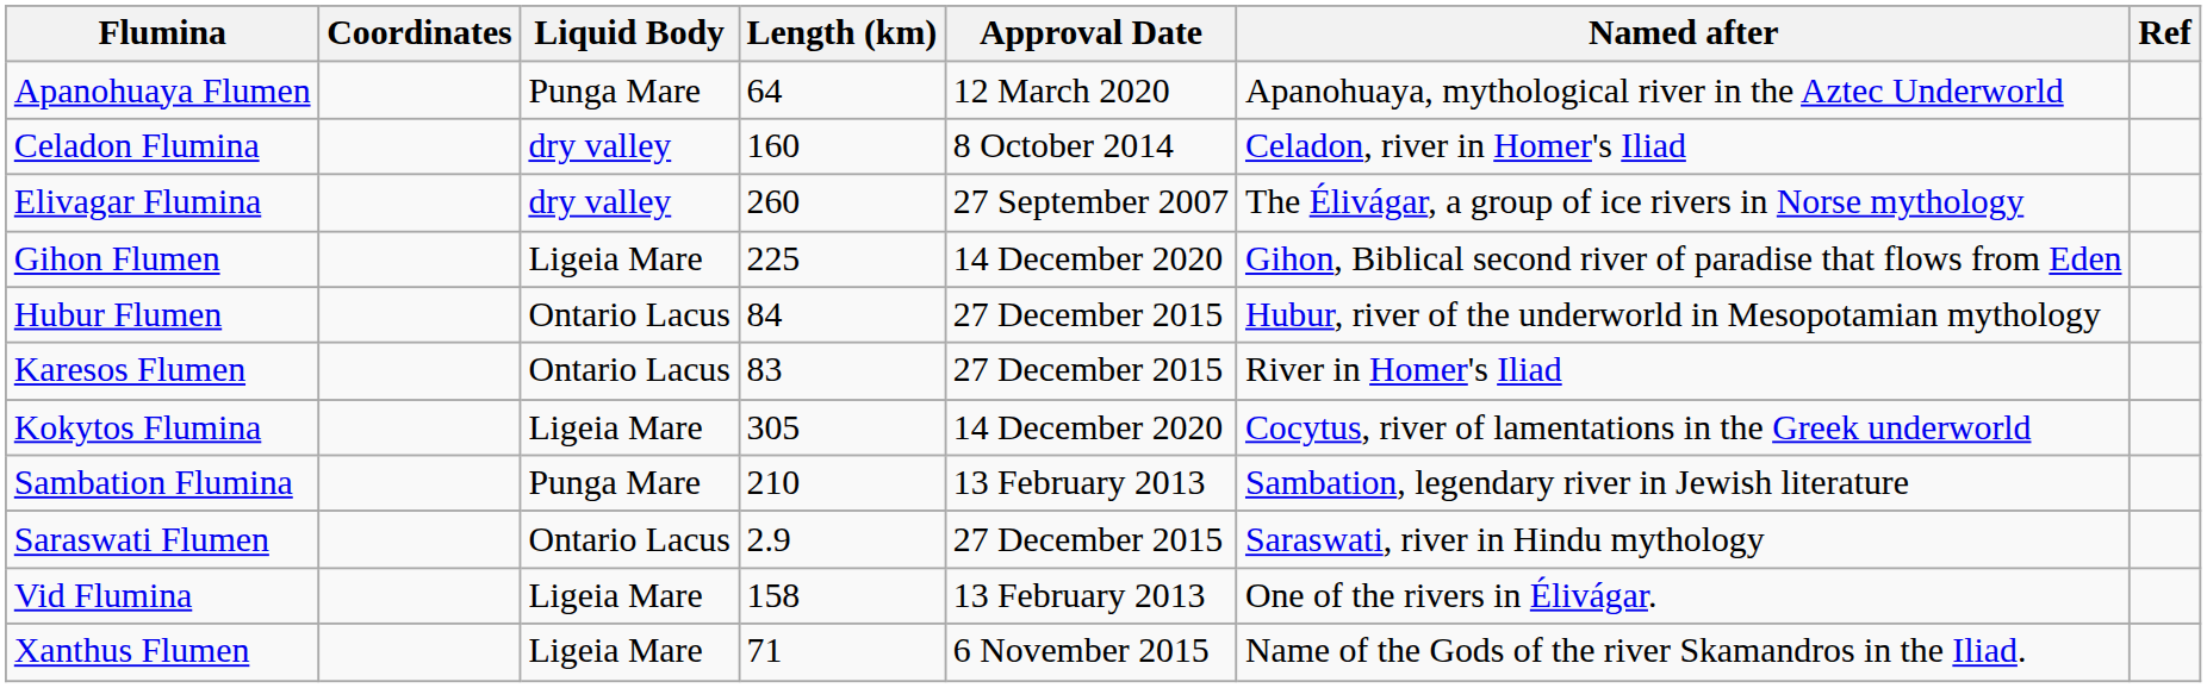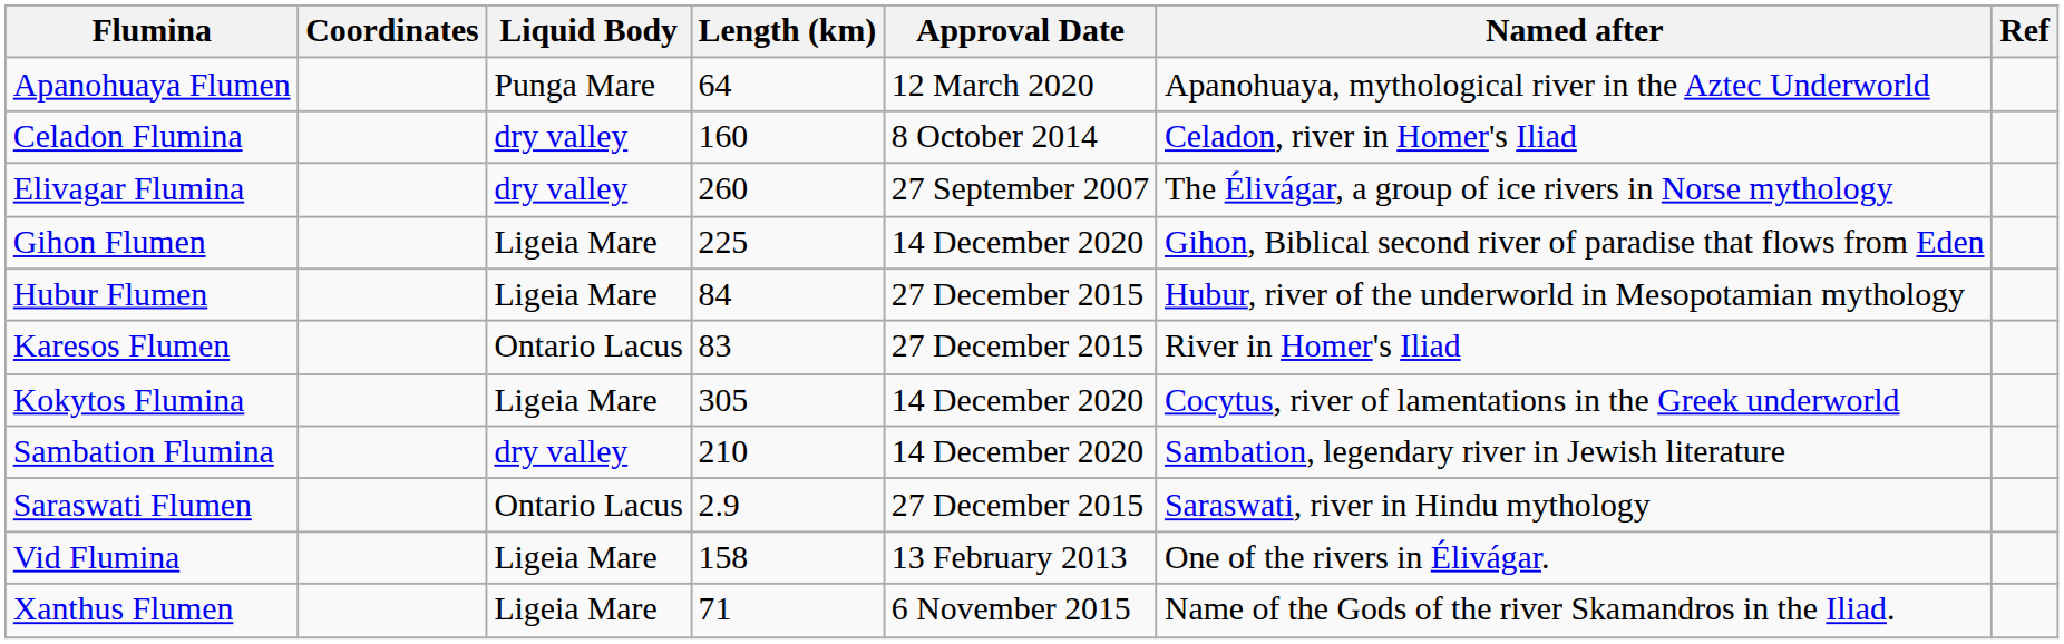Hubur Flumen | Liquid Body: Ontario Lacus -> Ligeia Mare
Sambation Flumina | Liquid Body: Punga Mare -> dry valley
Sambation Flumina | Approval Date: 13 February 2013 -> 14 December 2020
